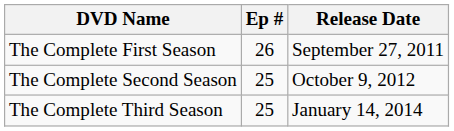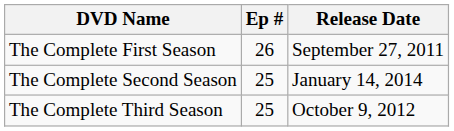The Complete Second Season | Release Date: October 9, 2012 -> January 14, 2014
The Complete Third Season | Release Date: January 14, 2014 -> October 9, 2012
